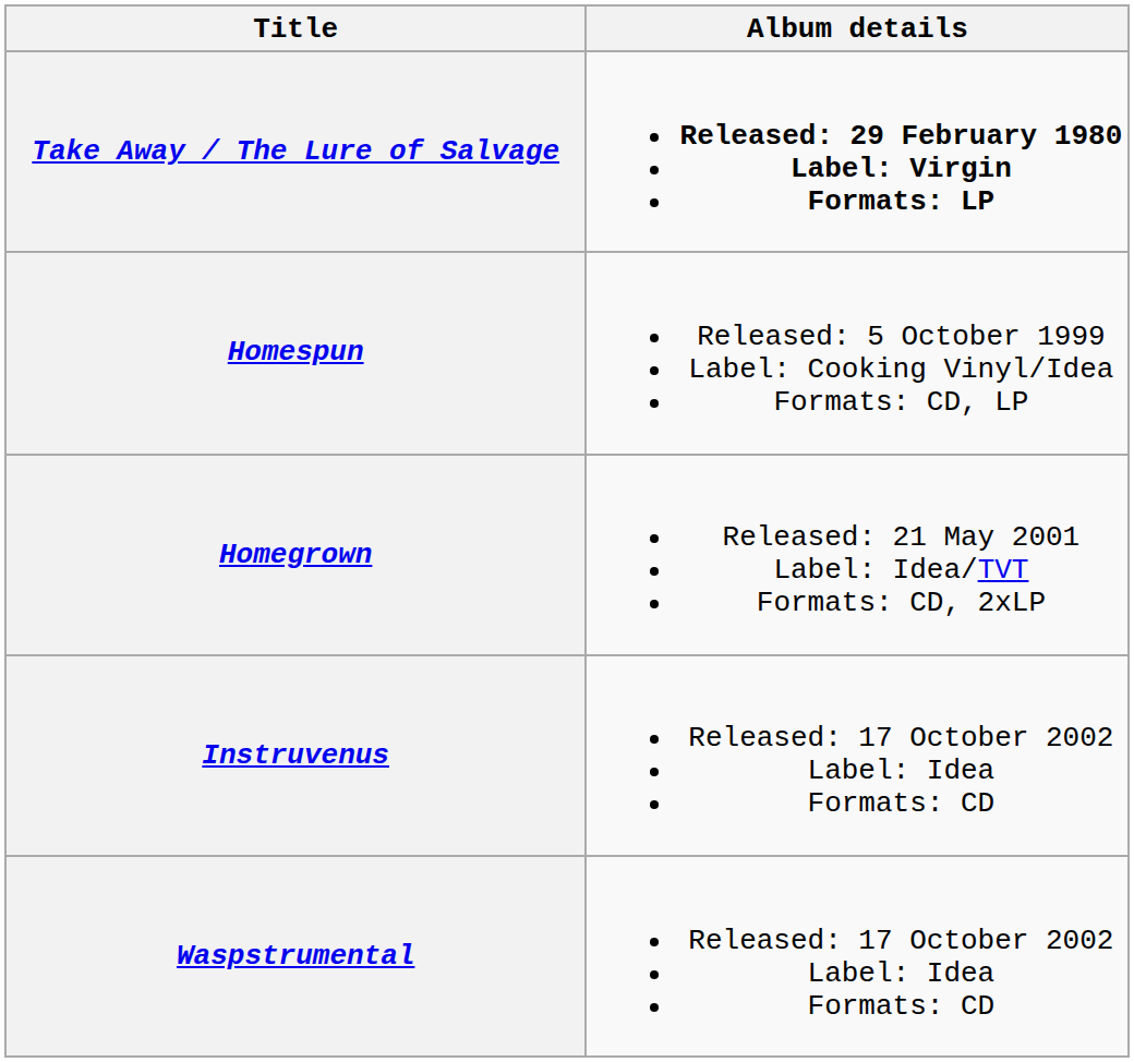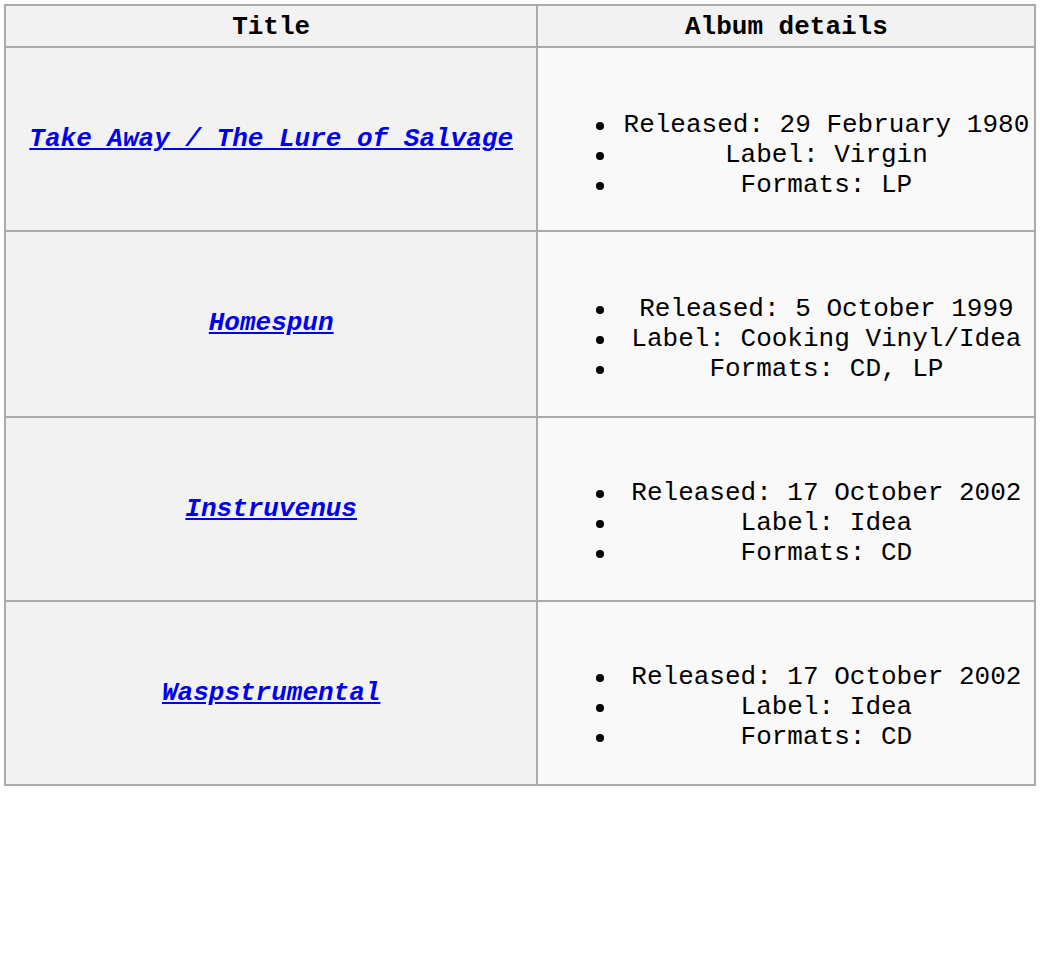Take Away / The Lure of Salvage | Album details: bold -> normal
- row: Homegrown | Released: 21 May 2001 Label: Idea/TVT Formats: CD, 2xLP
